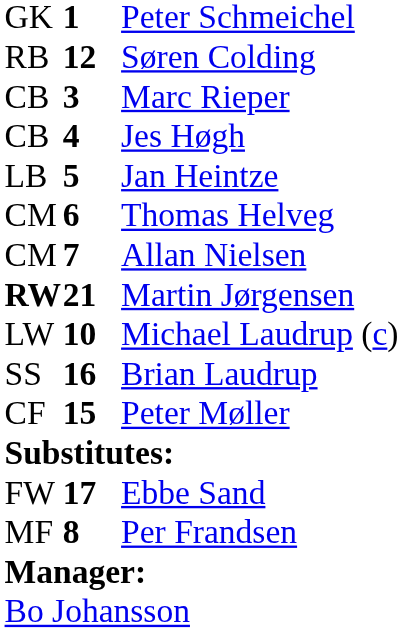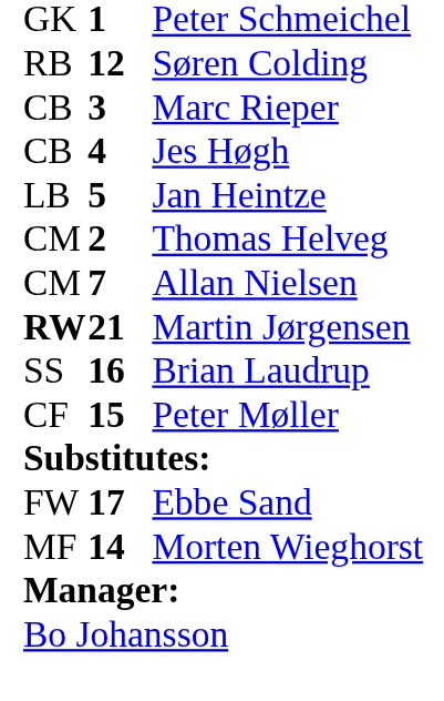Thomas Helveg | column 2: 6 -> 2
- row: LW | 10 | Michael Laudrup (c)
+ row: MF | 14 | Morten Wieghorst
- row: MF | 8 | Per Frandsen
